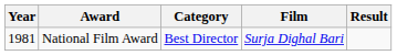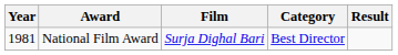columns swapped: Category <-> Film
